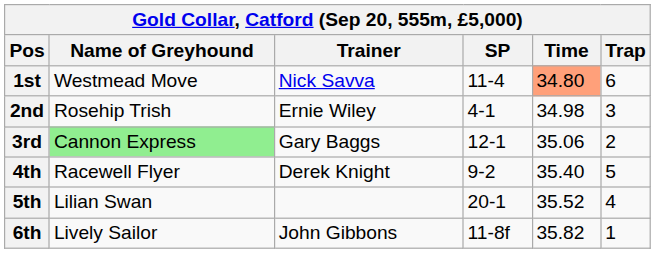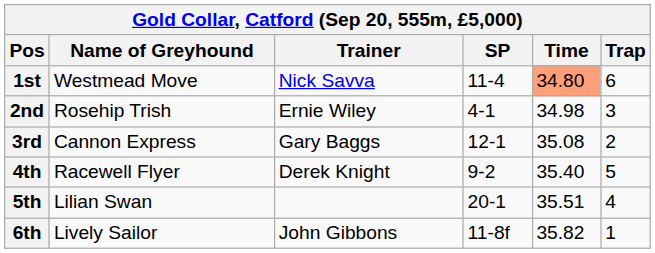3rd | Name of Greyhound: lightgreen background -> no background
3rd | Time: 35.06 -> 35.08
5th | Time: 35.52 -> 35.51
